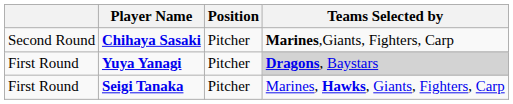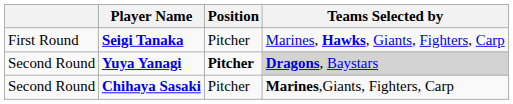rows swapped: Seigi Tanaka <-> Chihaya Sasaki
Yuya Yanagi | column 1: First Round -> Second Round
Yuya Yanagi | Position: normal -> bold
